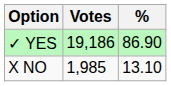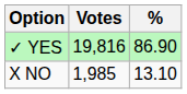✓ YES | Votes: 19,186 -> 19,816
